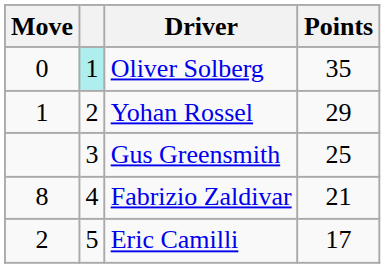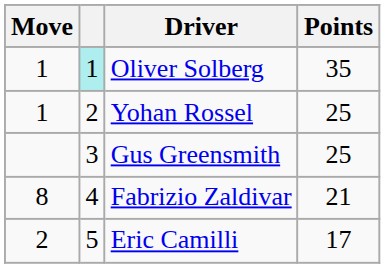Oliver Solberg | Move: 0 -> 1
Yohan Rossel | Points: 29 -> 25
